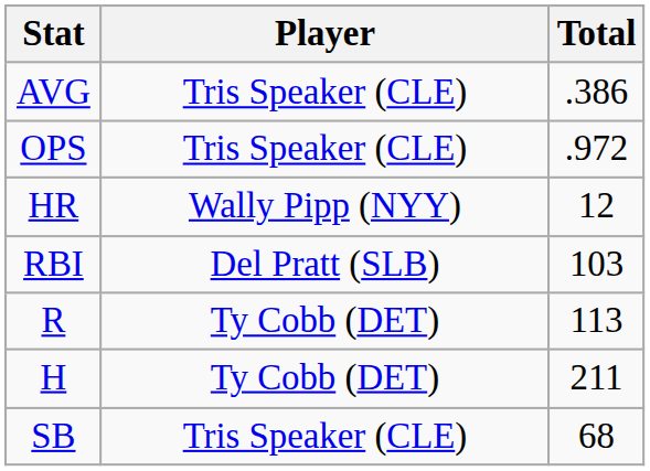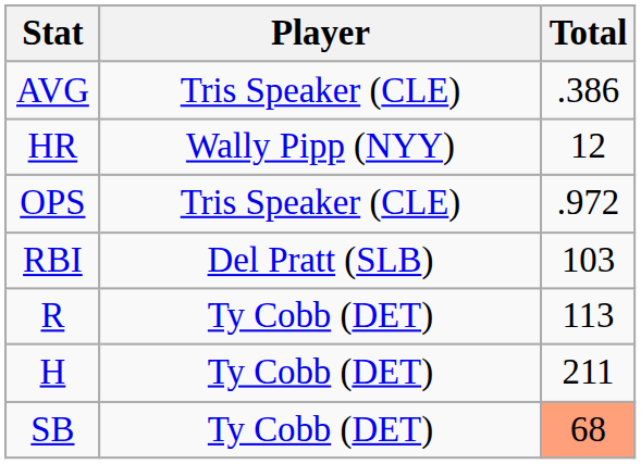rows swapped: OPS <-> HR
SB | Player: Tris Speaker (CLE) -> Ty Cobb (DET)
SB | Total: no background -> lightsalmon background
